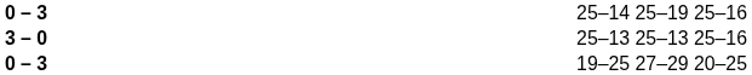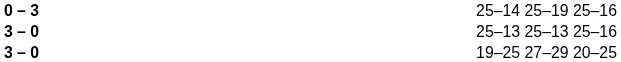19–25 27–29 20–25 | column 2: 0 – 3 -> 3 – 0
